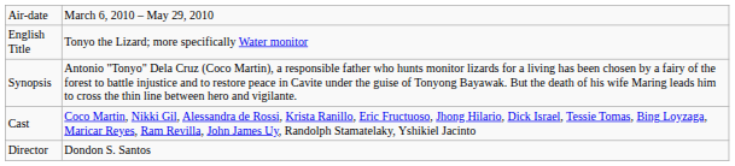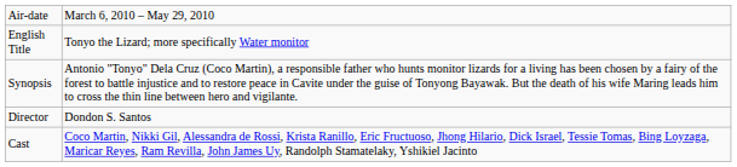rows swapped: Director <-> Cast
